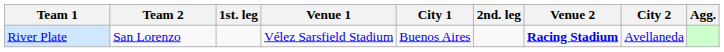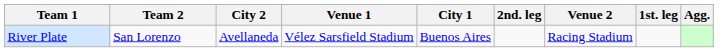columns swapped: 1st. leg <-> City 2
River Plate | Venue 2: bold -> normal
